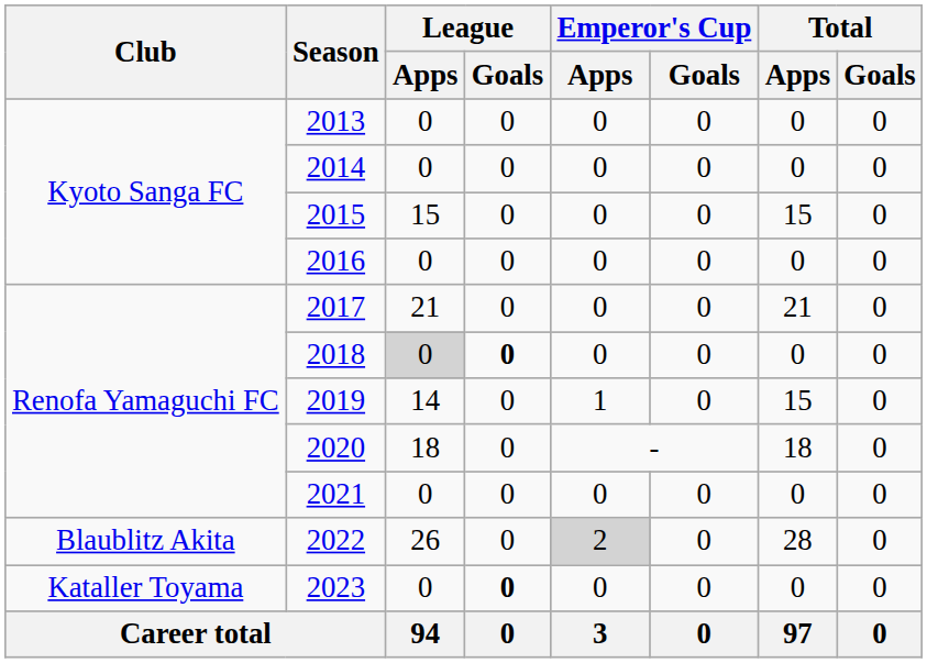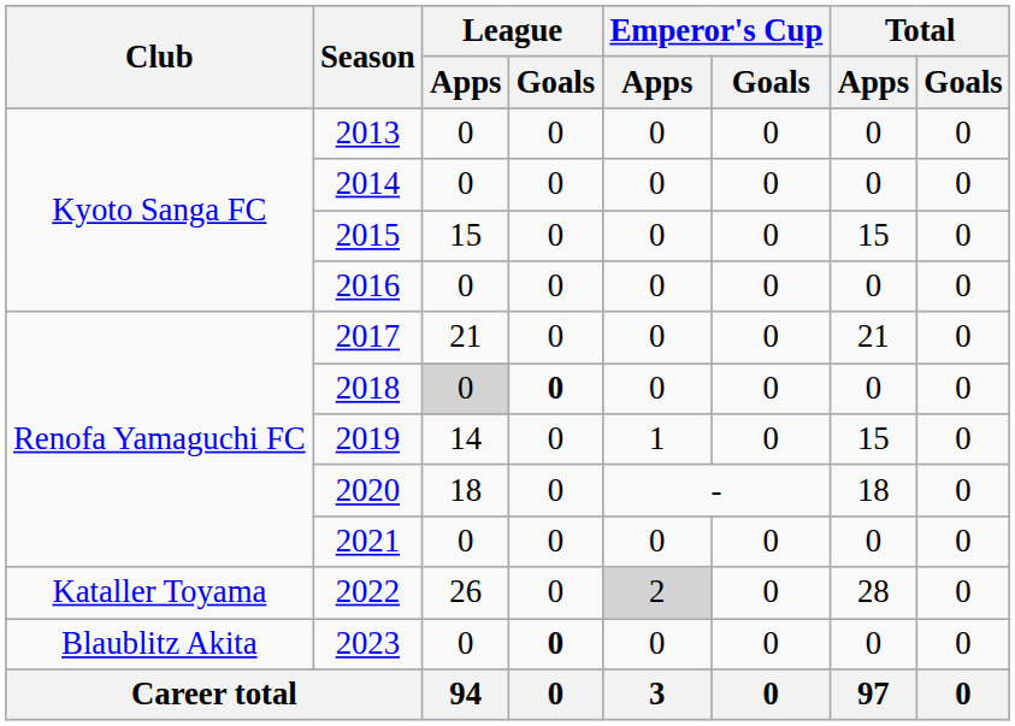2022 | Club: Blaublitz Akita -> Kataller Toyama
2023 | Club: Kataller Toyama -> Blaublitz Akita
